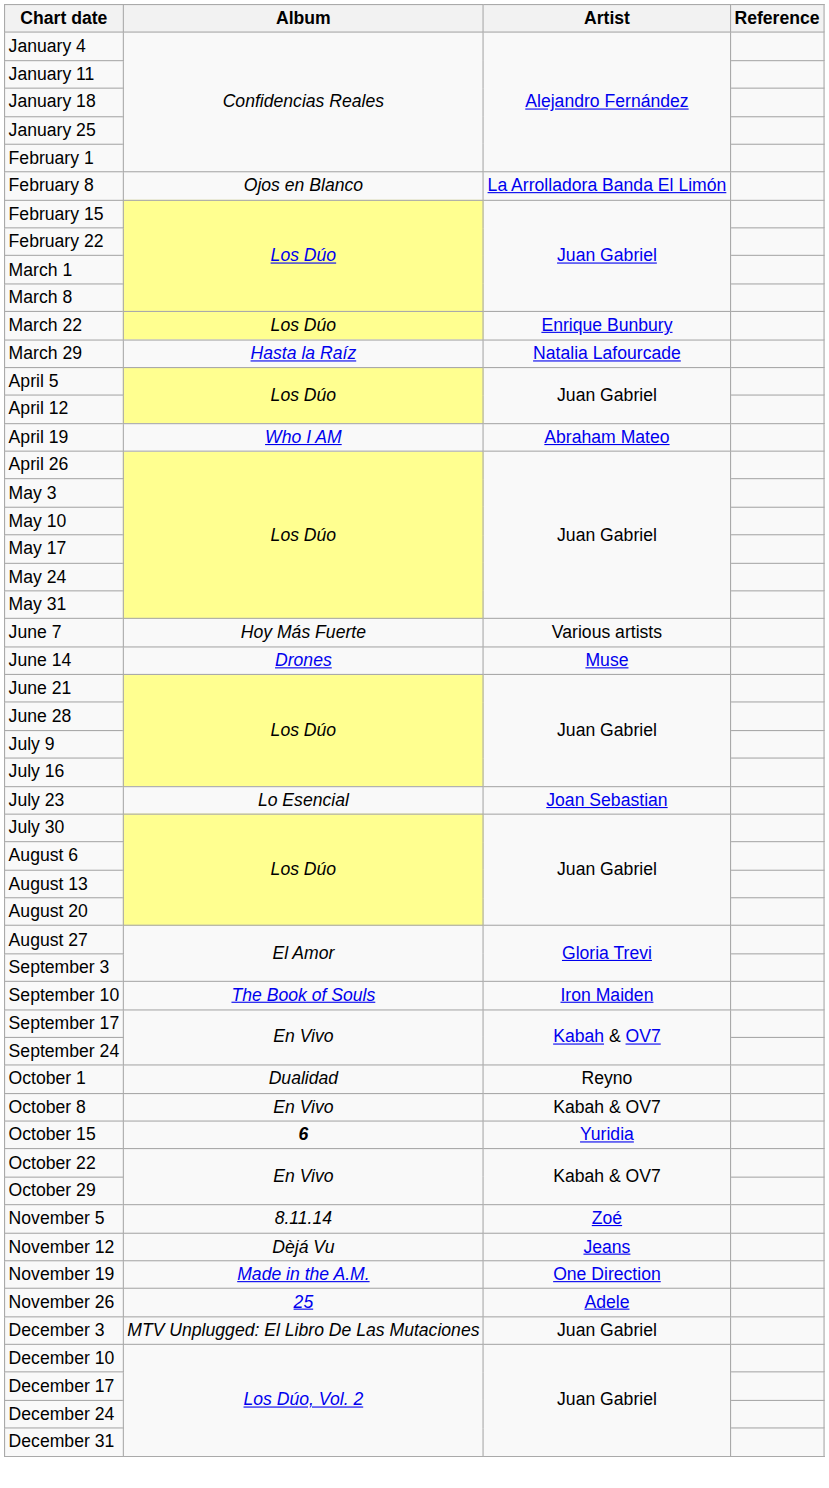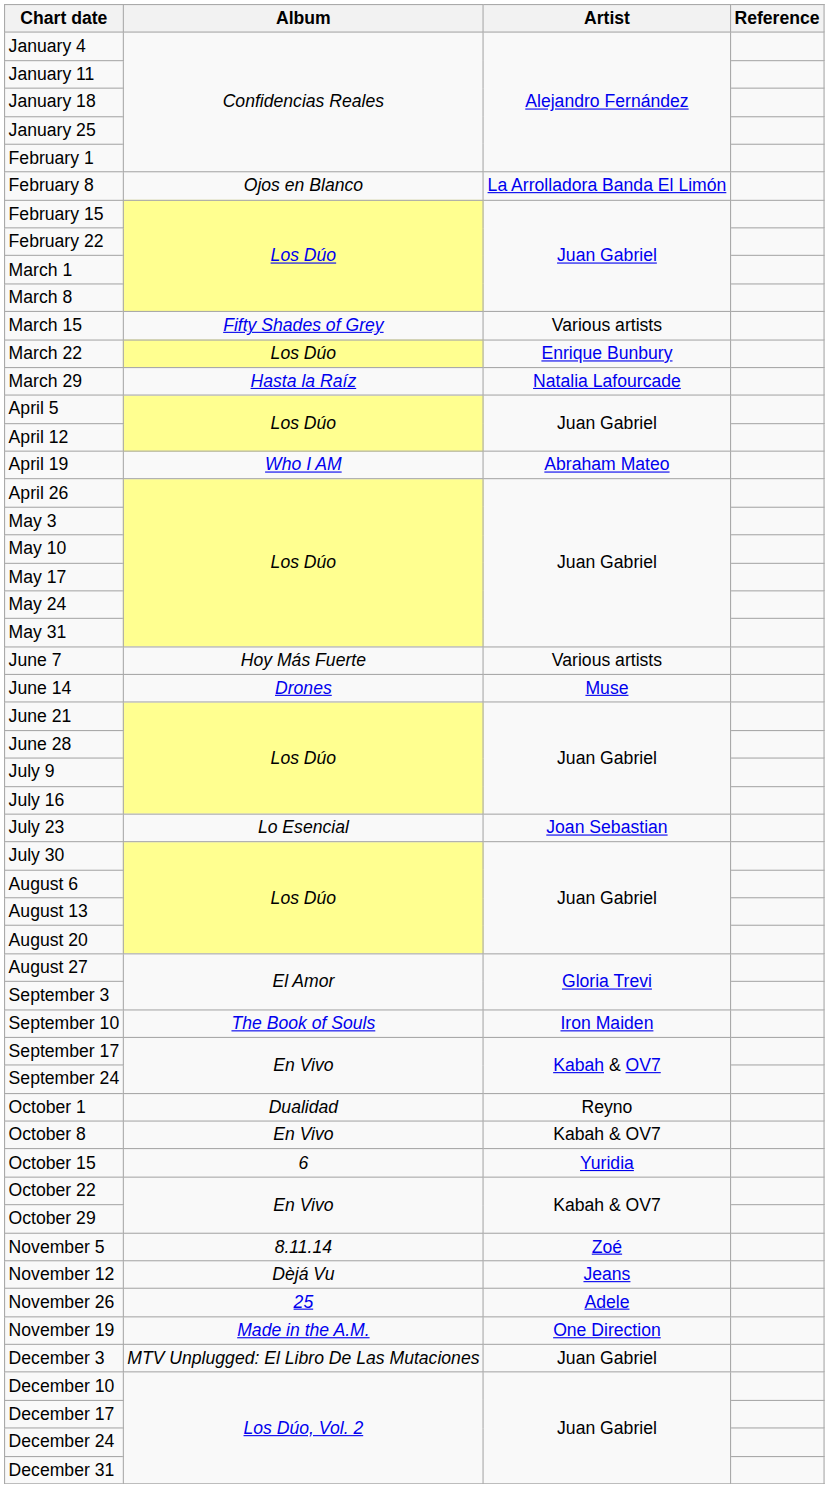+ row: March 15 | Fifty Shades of Grey | Various artists
October 15 | Album: bold -> normal
rows swapped: November 19 <-> November 26
